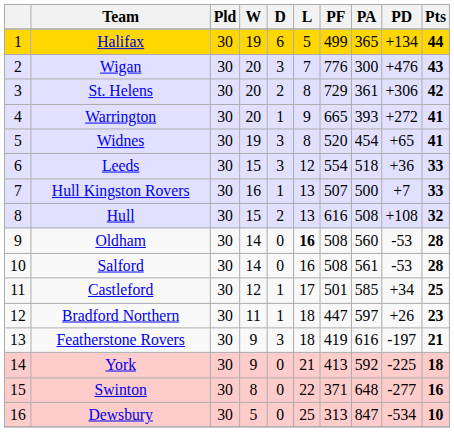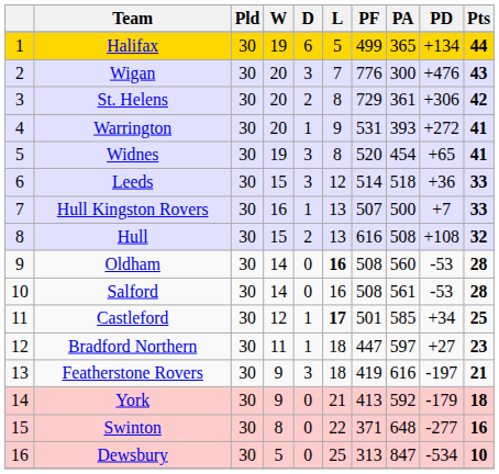Warrington | PF: 665 -> 531
Leeds | PF: 554 -> 514
Castleford | L: normal -> bold
Bradford Northern | PD: +26 -> +27
York | PD: -225 -> -179
